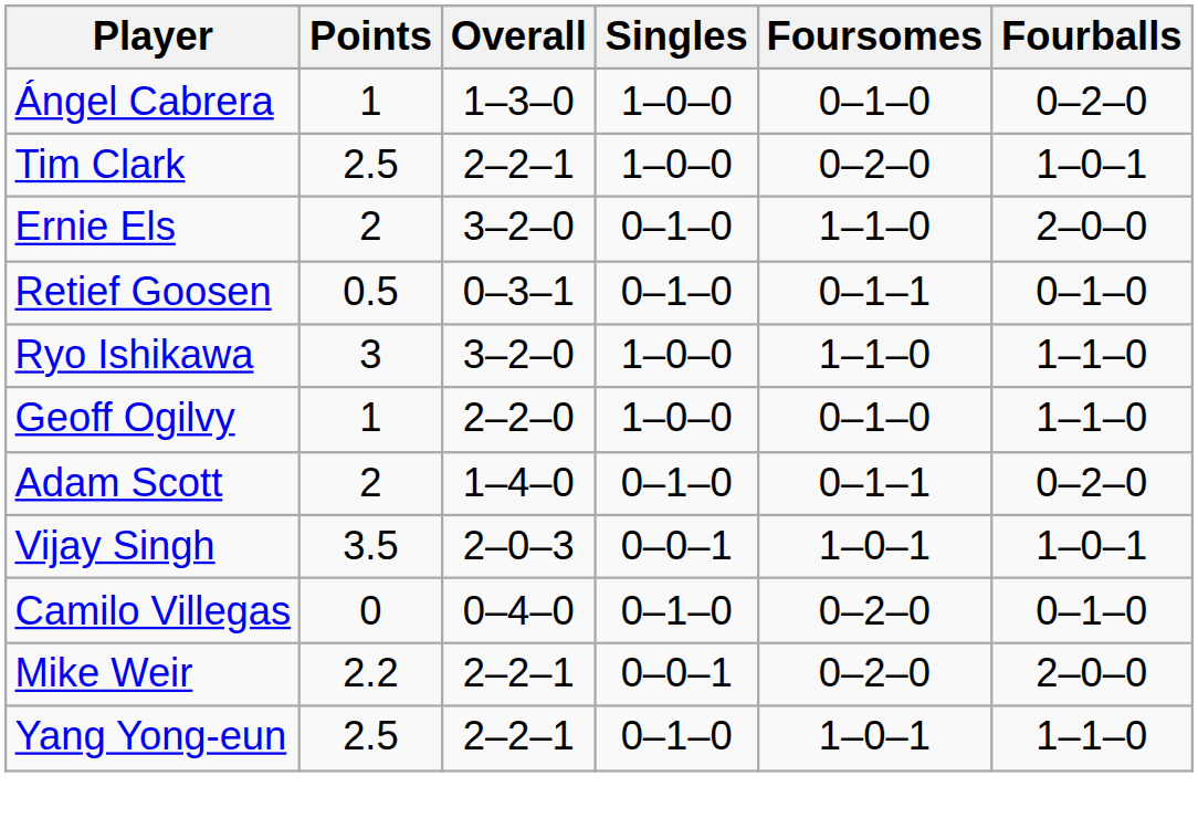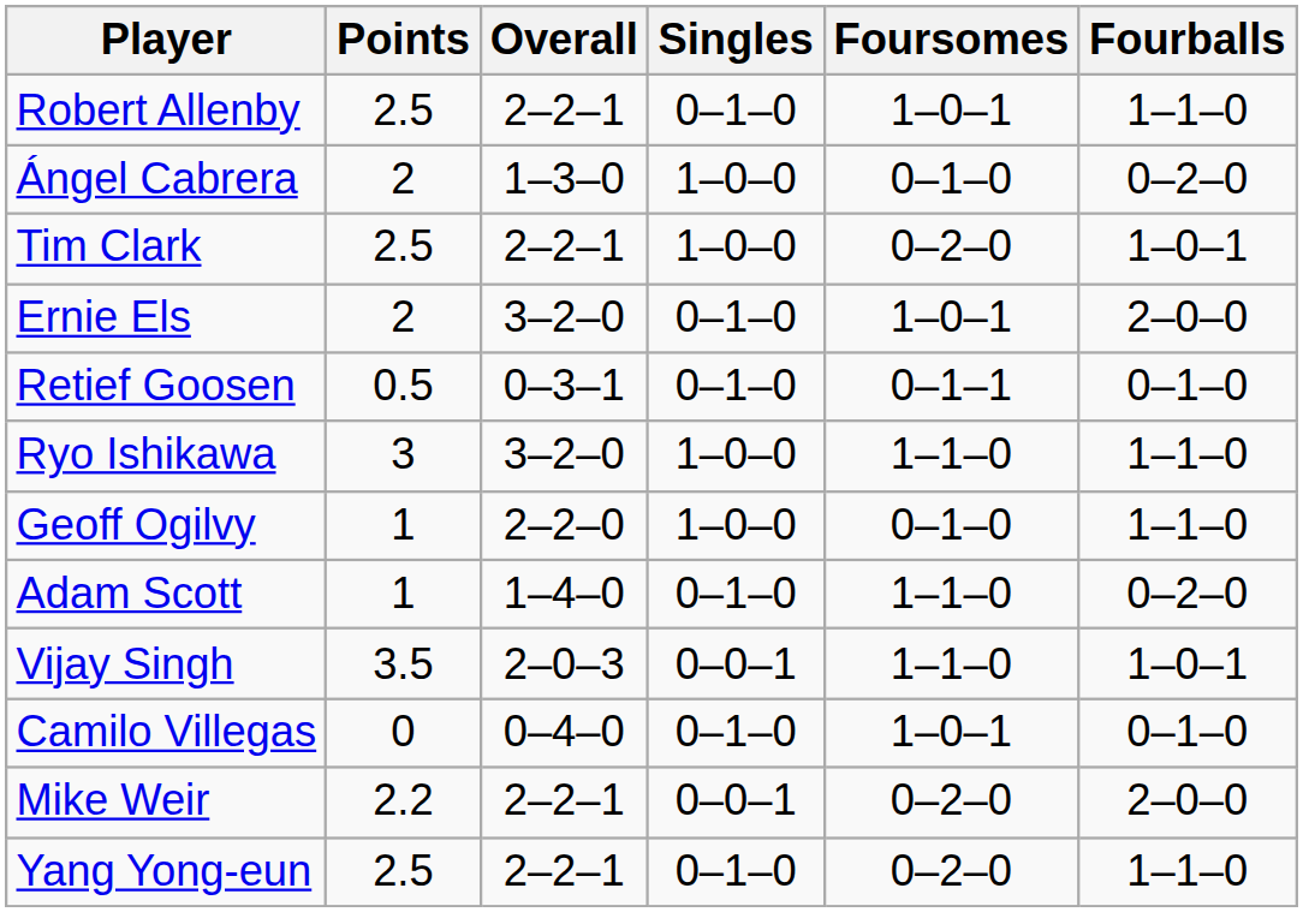+ row: Robert Allenby | 2.5 | 2–2–1 | 0–1–0 | 1–0–1 | 1–1–0
Ángel Cabrera | Points: 1 -> 2
Ernie Els | Foursomes: 1–1–0 -> 1–0–1
Adam Scott | Points: 2 -> 1
Adam Scott | Foursomes: 0–1–1 -> 1–1–0
Vijay Singh | Foursomes: 1–0–1 -> 1–1–0
Camilo Villegas | Foursomes: 0–2–0 -> 1–0–1
Yang Yong-eun | Foursomes: 1–0–1 -> 0–2–0
